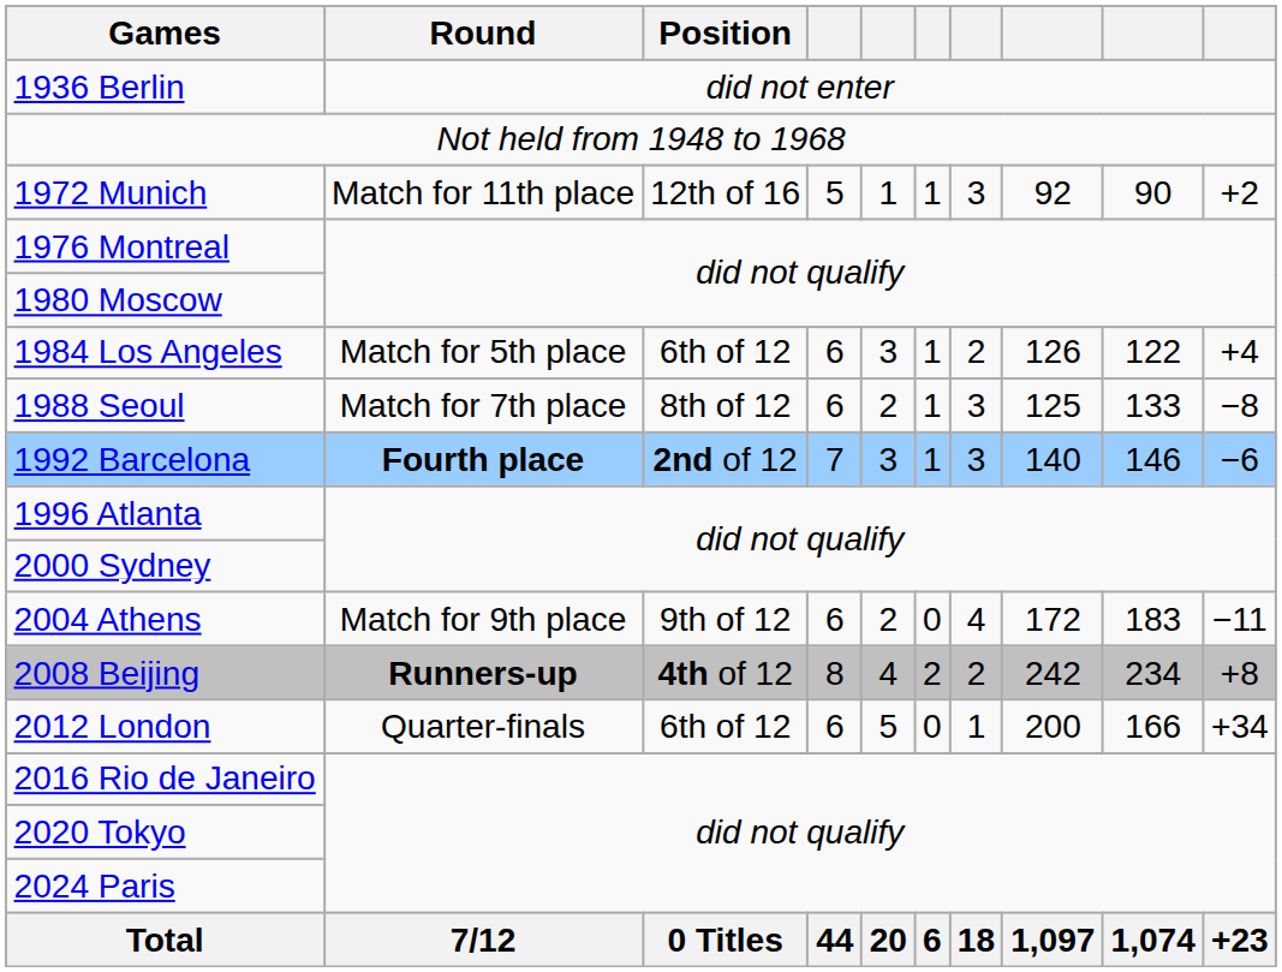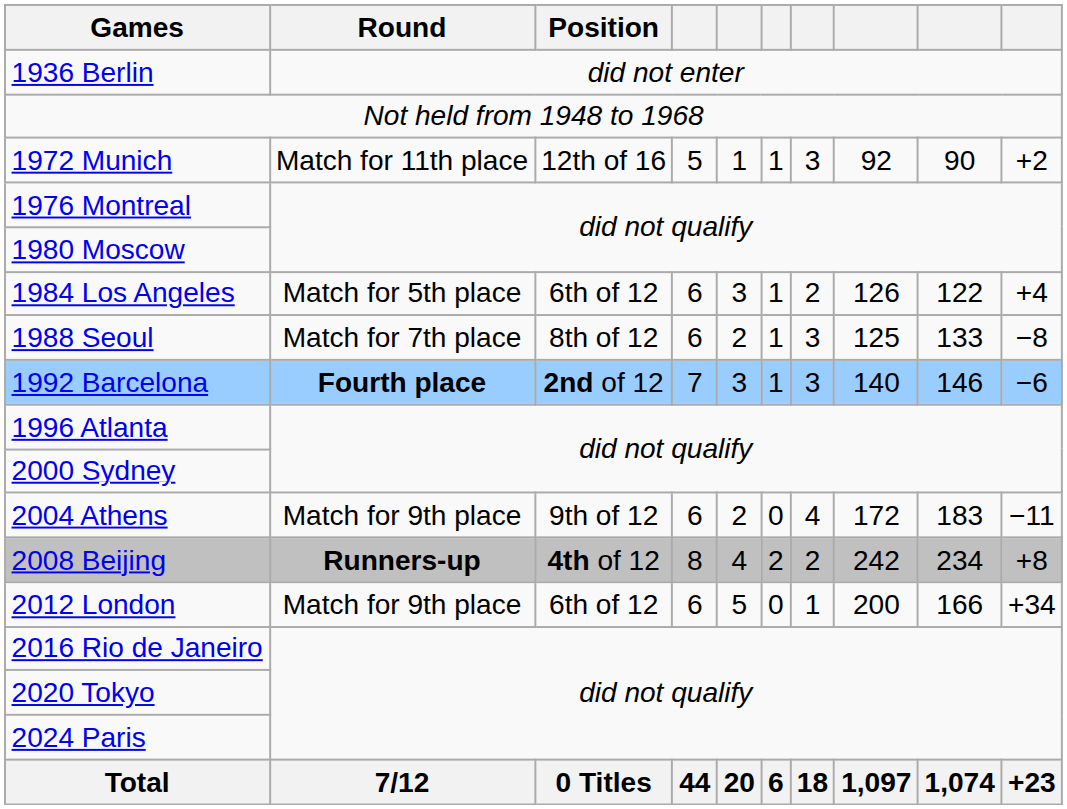2012 London | Round: Quarter-finals -> Match for 9th place
